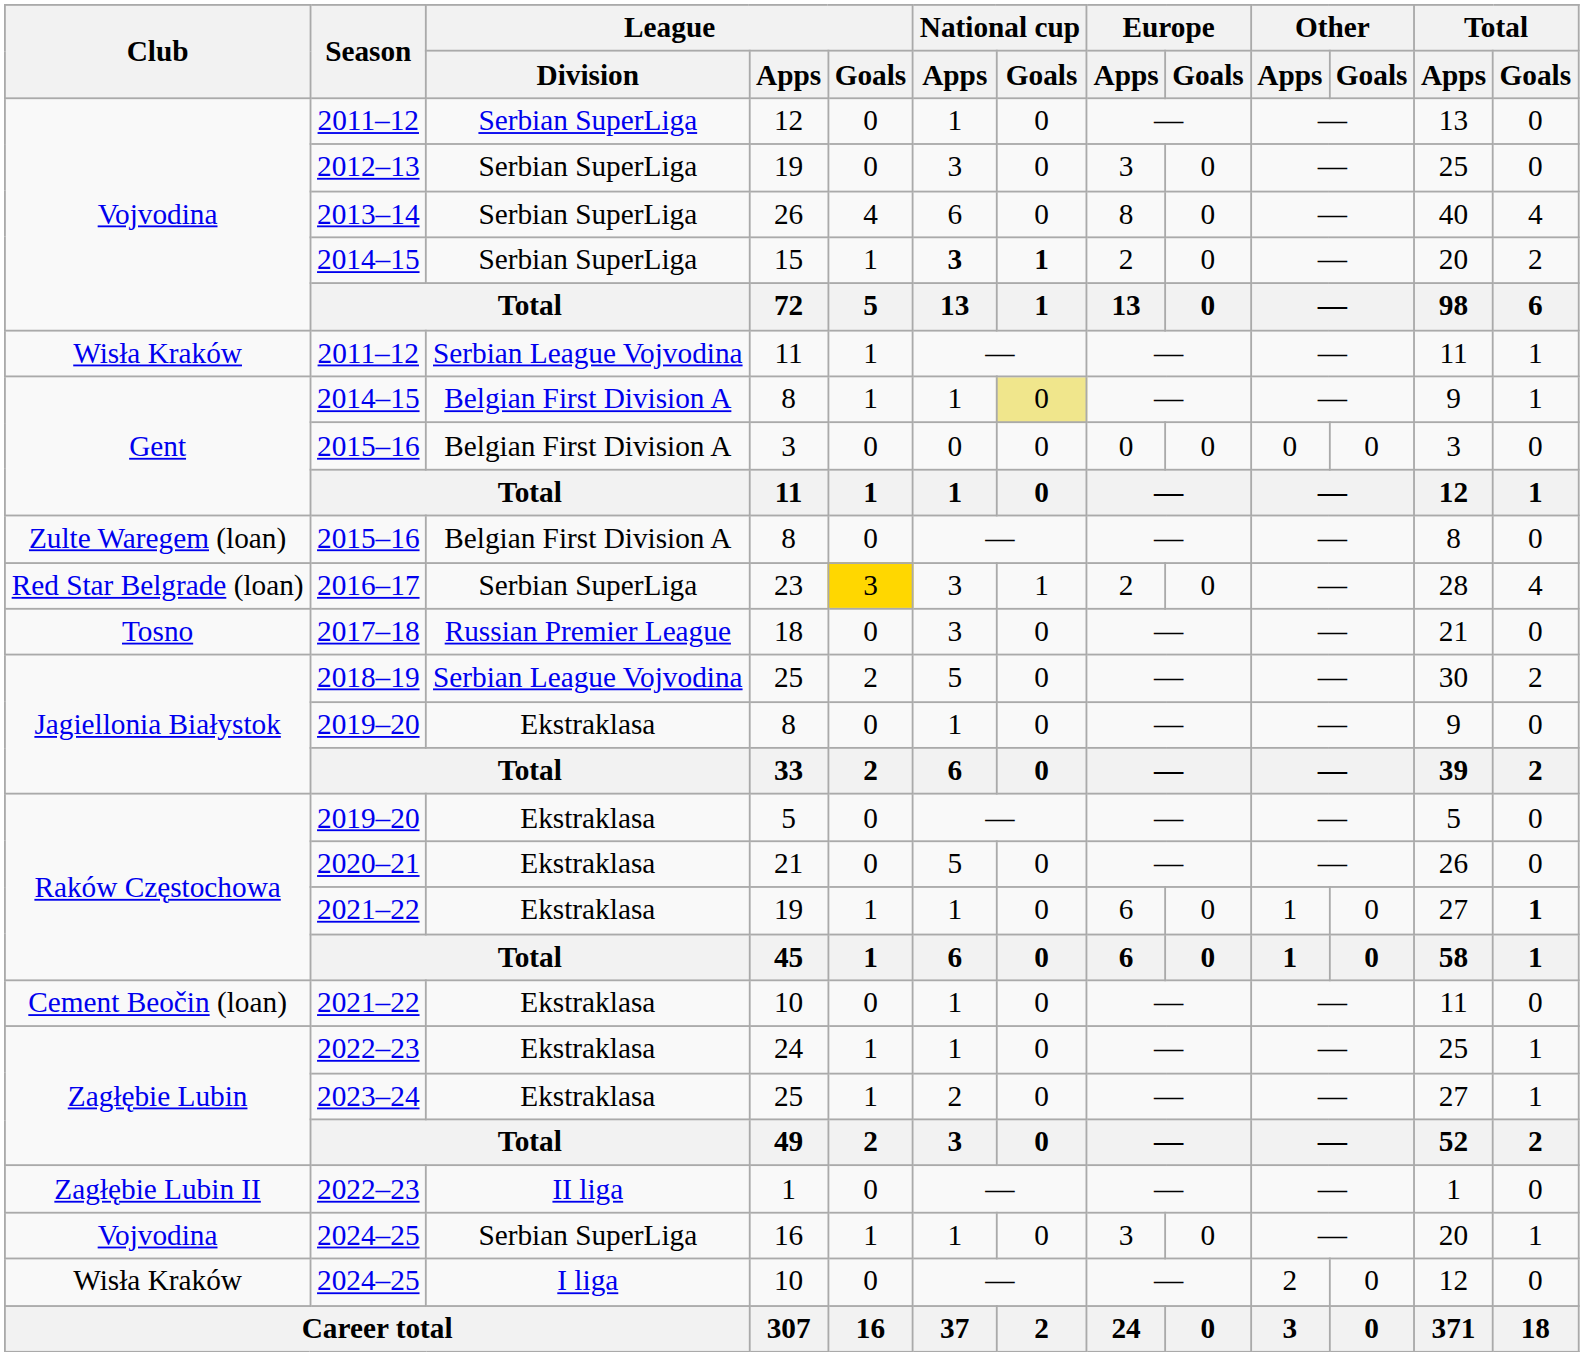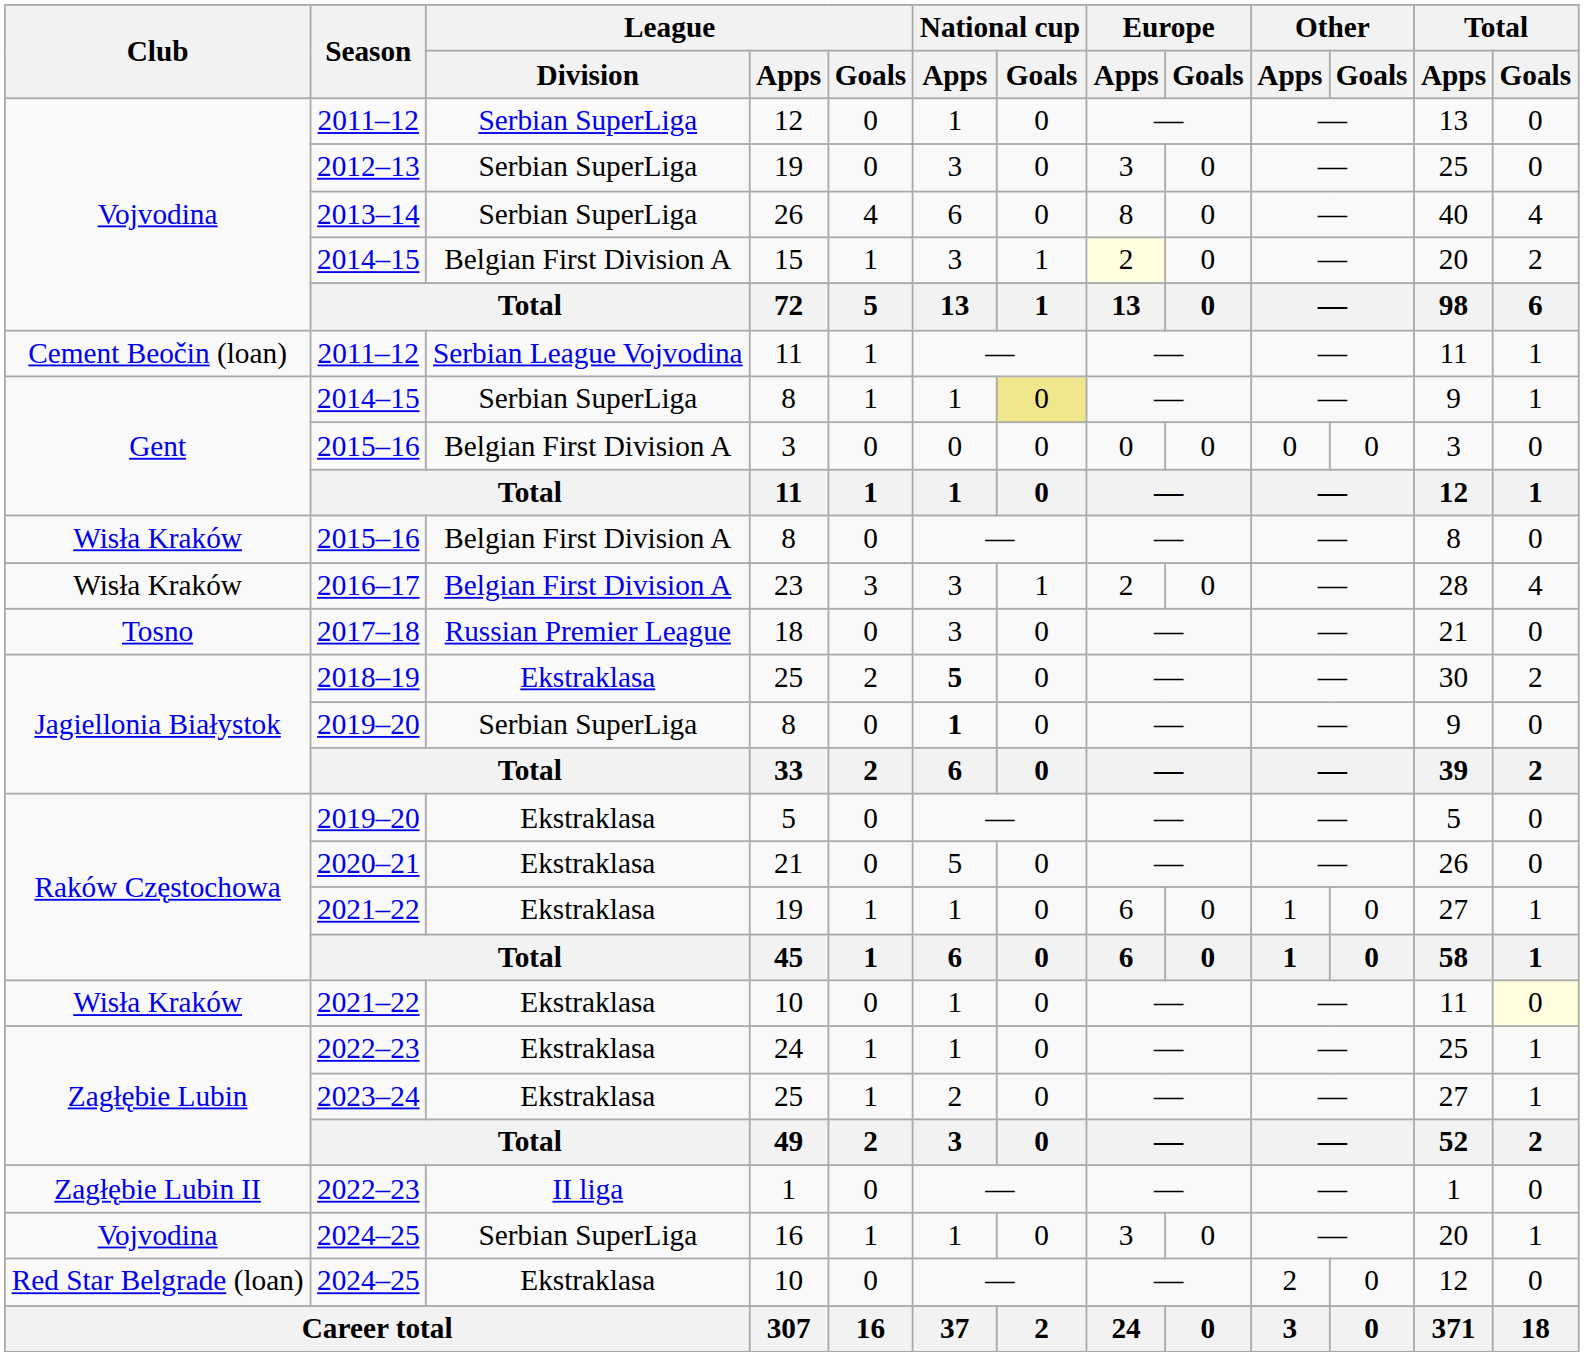15 | League / Division: Serbian SuperLiga -> Belgian First Division A
15 | National cup / Apps: bold -> normal
15 | National cup / Goals: bold -> normal
15 | Europe / Apps: no background -> lightyellow background
2011–12 / 11 | Club: Wisła Kraków -> Cement Beočin (loan)
2014–15 / 8 | League / Division: Belgian First Division A -> Serbian SuperLiga
2015–16 / 8 | Club: Zulte Waregem (loan) -> Wisła Kraków
23 | Club: Red Star Belgrade (loan) -> Wisła Kraków
23 | League / Division: Serbian SuperLiga -> Belgian First Division A
23 | League / Goals: gold background -> no background
2018–19 / 25 | League / Division: Serbian League Vojvodina -> Ekstraklasa
2018–19 / 25 | National cup / Apps: normal -> bold
2019–20 / 8 | League / Division: Ekstraklasa -> Serbian SuperLiga
2019–20 / 8 | National cup / Apps: normal -> bold
2021–22 / 19 | Total / Goals: bold -> normal
2021–22 / 10 | Club: Cement Beočin (loan) -> Wisła Kraków
2021–22 / 10 | Total / Goals: no background -> lightyellow background
2024–25 / 10 | Club: Wisła Kraków -> Red Star Belgrade (loan)
2024–25 / 10 | League / Division: I liga -> Ekstraklasa
